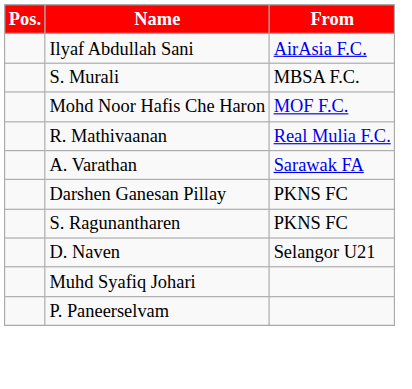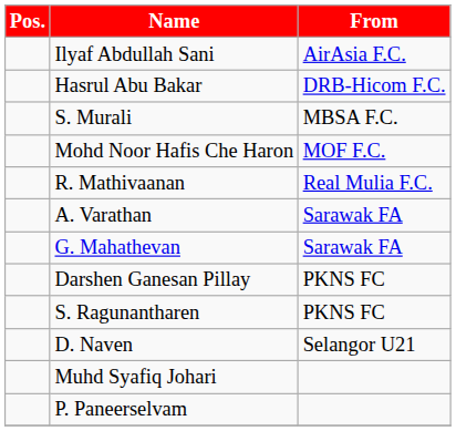+ row: Hasrul Abu Bakar | DRB-Hicom F.C.
+ row: G. Mahathevan | Sarawak FA
